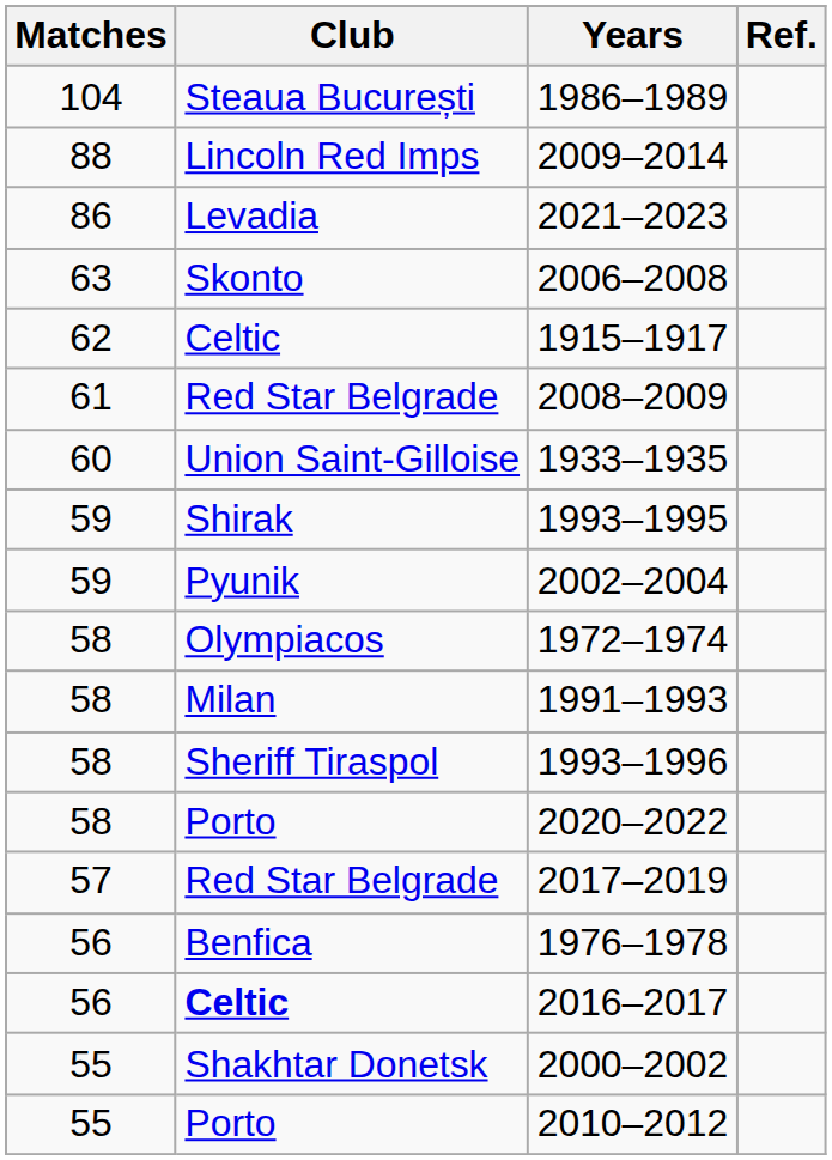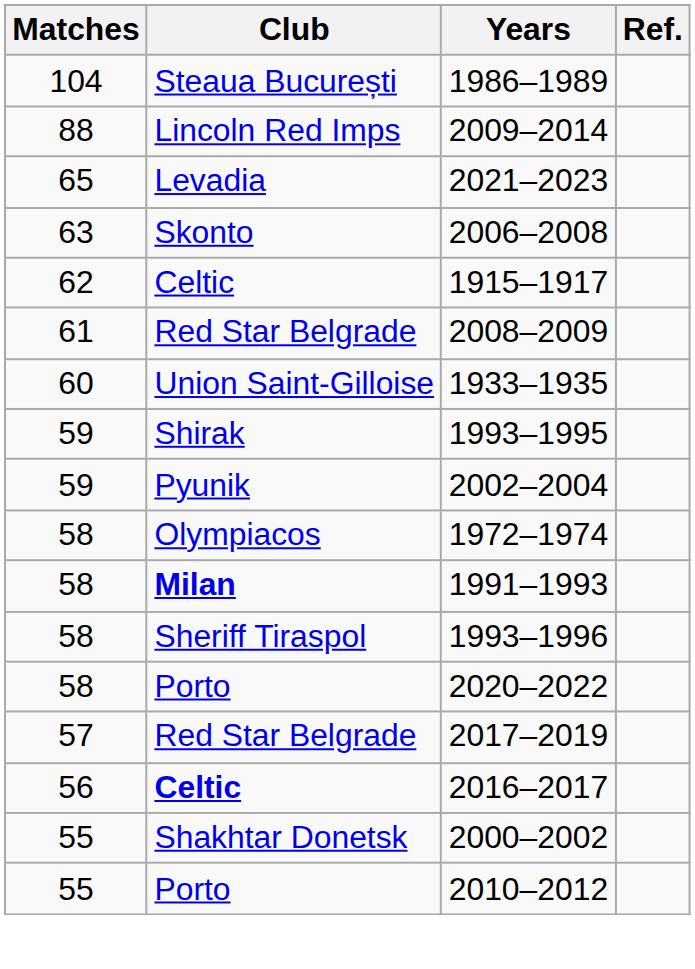2021–2023 | Matches: 86 -> 65
1991–1993 | Club: normal -> bold
- row: 56 | Benfica | 1976–1978
